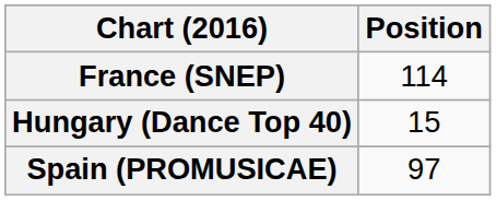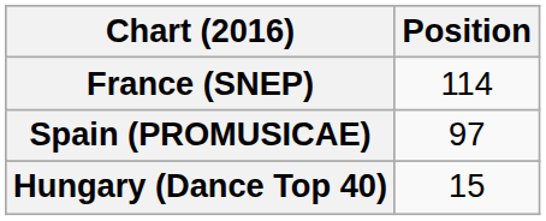rows swapped: Hungary (Dance Top 40) <-> Spain (PROMUSICAE)
